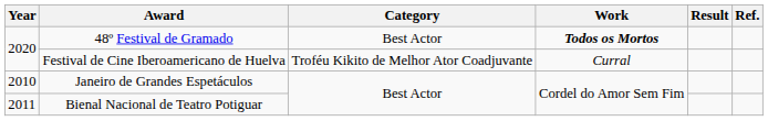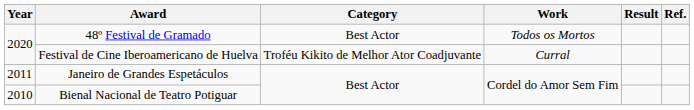48º Festival de Gramado | Work: bold -> normal
Janeiro de Grandes Espetáculos | Year: 2010 -> 2011
Bienal Nacional de Teatro Potiguar | Year: 2011 -> 2010
